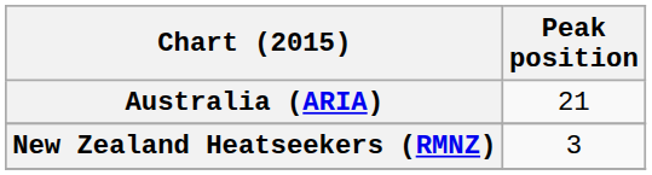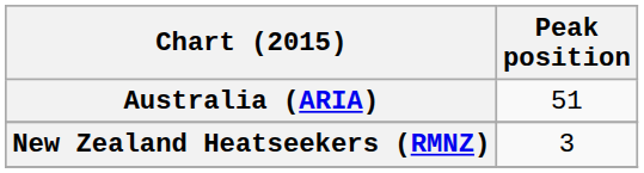Australia (ARIA) | Peak position: 21 -> 51
